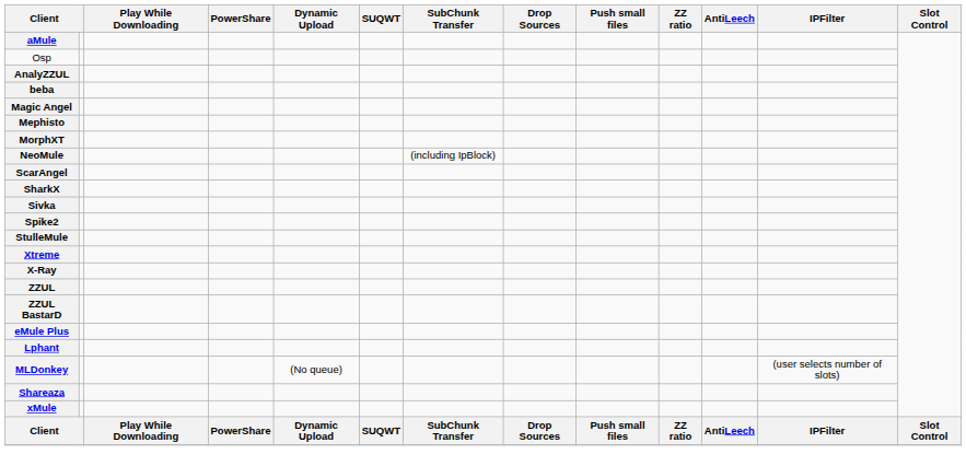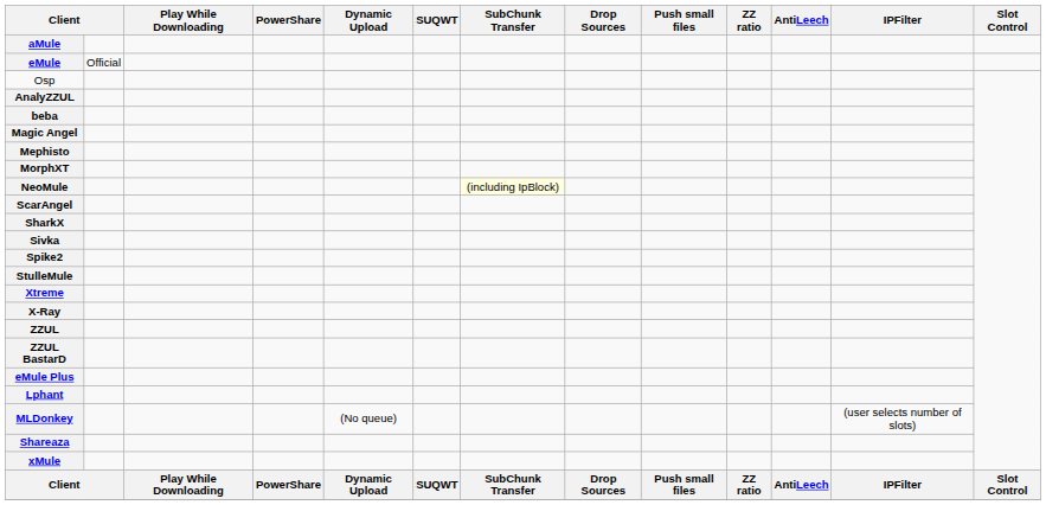+ row: eMule | Official
NeoMule | SubChunk Transfer: no background -> lightyellow background
